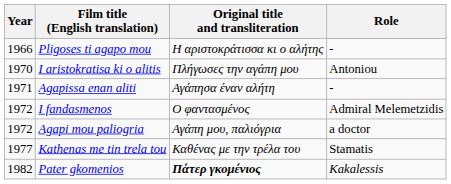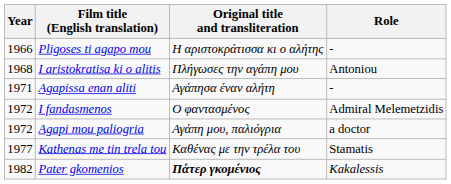I aristokratisa ki o alitis | Year: 1970 -> 1968
